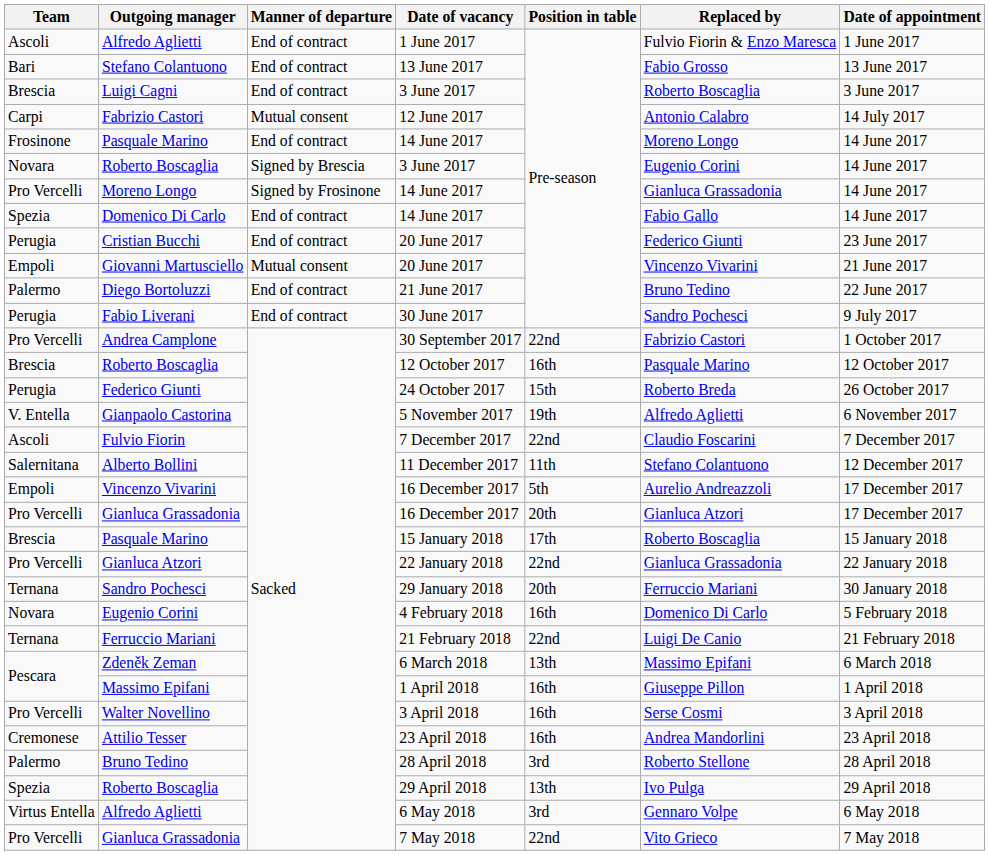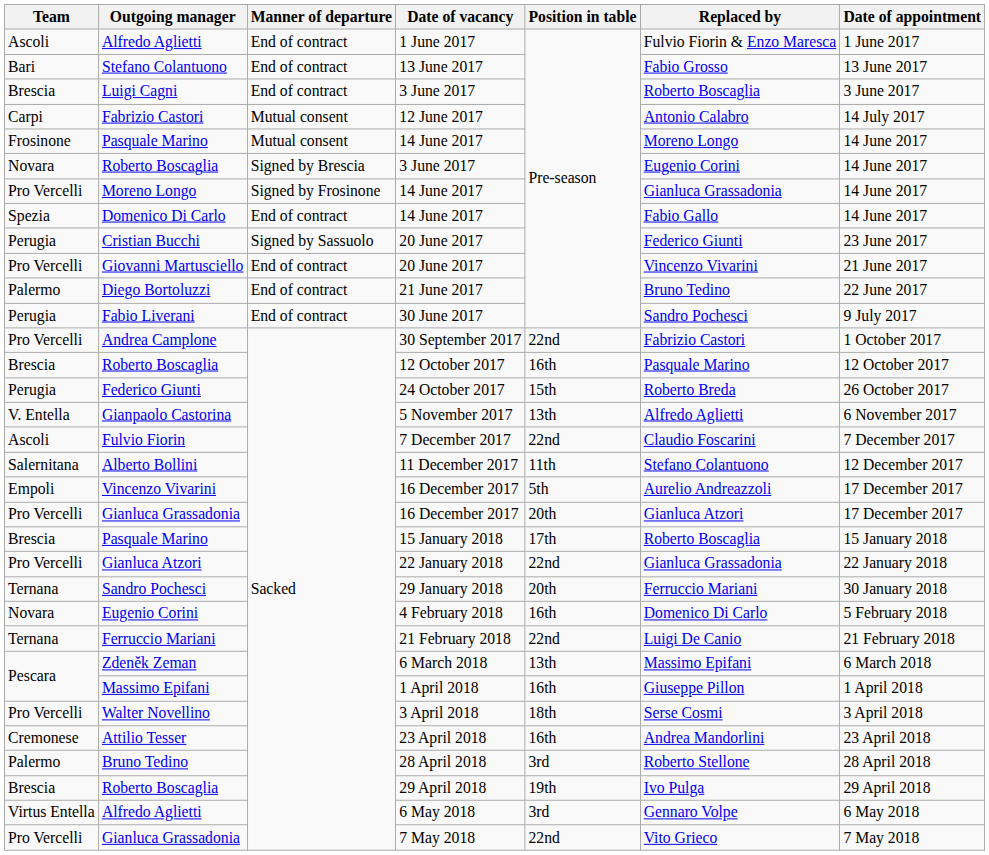Pasquale Marino / 14 June 2017 | Manner of departure: End of contract -> Mutual consent
Cristian Bucchi | Manner of departure: End of contract -> Signed by Sassuolo
Giovanni Martusciello | Team: Empoli -> Pro Vercelli
Giovanni Martusciello | Manner of departure: Mutual consent -> End of contract
Gianpaolo Castorina | Position in table: 19th -> 13th
Walter Novellino | Position in table: 16th -> 18th
Roberto Boscaglia / 29 April 2018 | Team: Spezia -> Brescia
Roberto Boscaglia / 29 April 2018 | Position in table: 13th -> 19th
